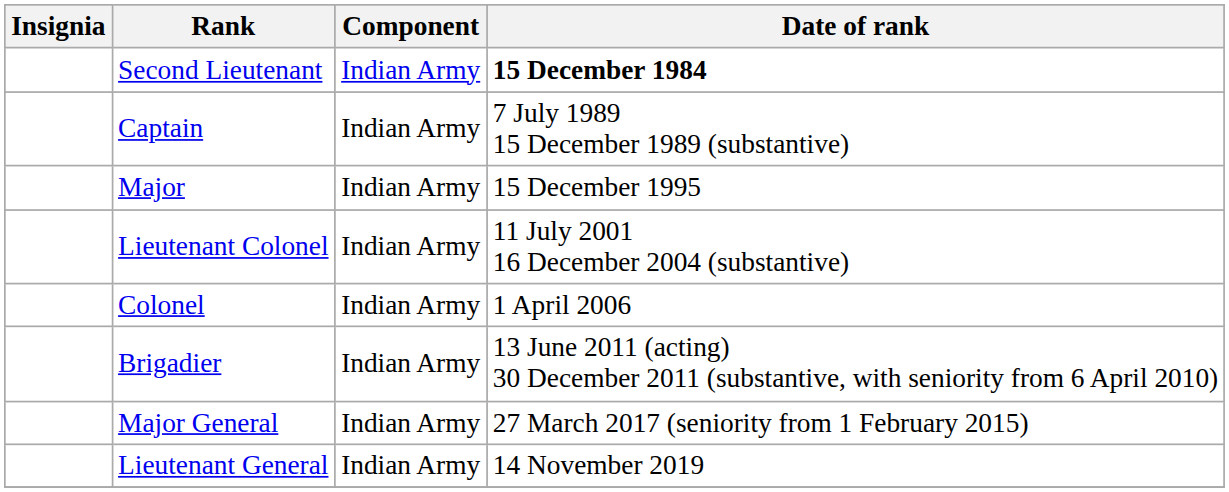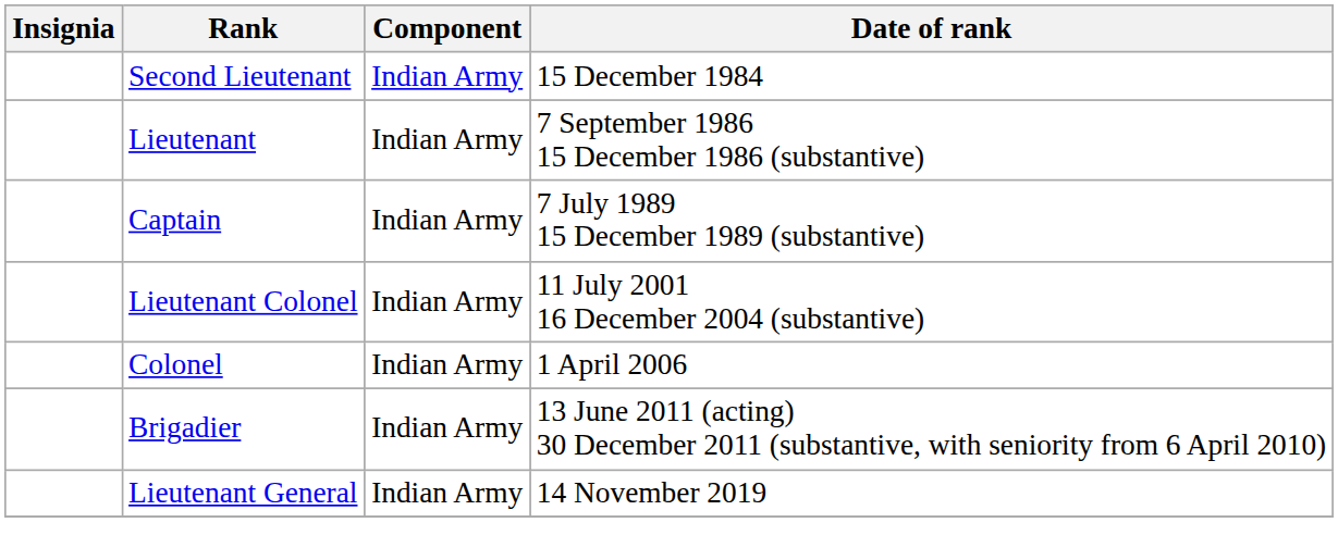Second Lieutenant | Date of rank: bold -> normal
+ row: Lieutenant | Indian Army | 7 September 1986 15 December 1986 (substantive)
- row: Major | Indian Army | 15 December 1995
- row: Major General | Indian Army | 27 March 2017 (seniority from 1 February 2015)
